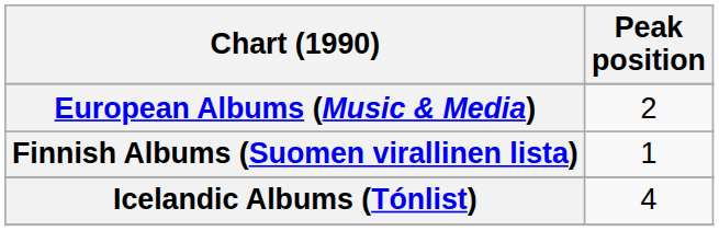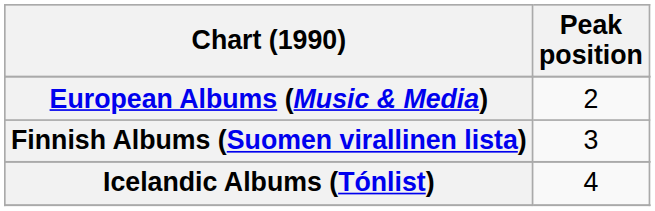Finnish Albums (Suomen virallinen lista) | Peak position: 1 -> 3
